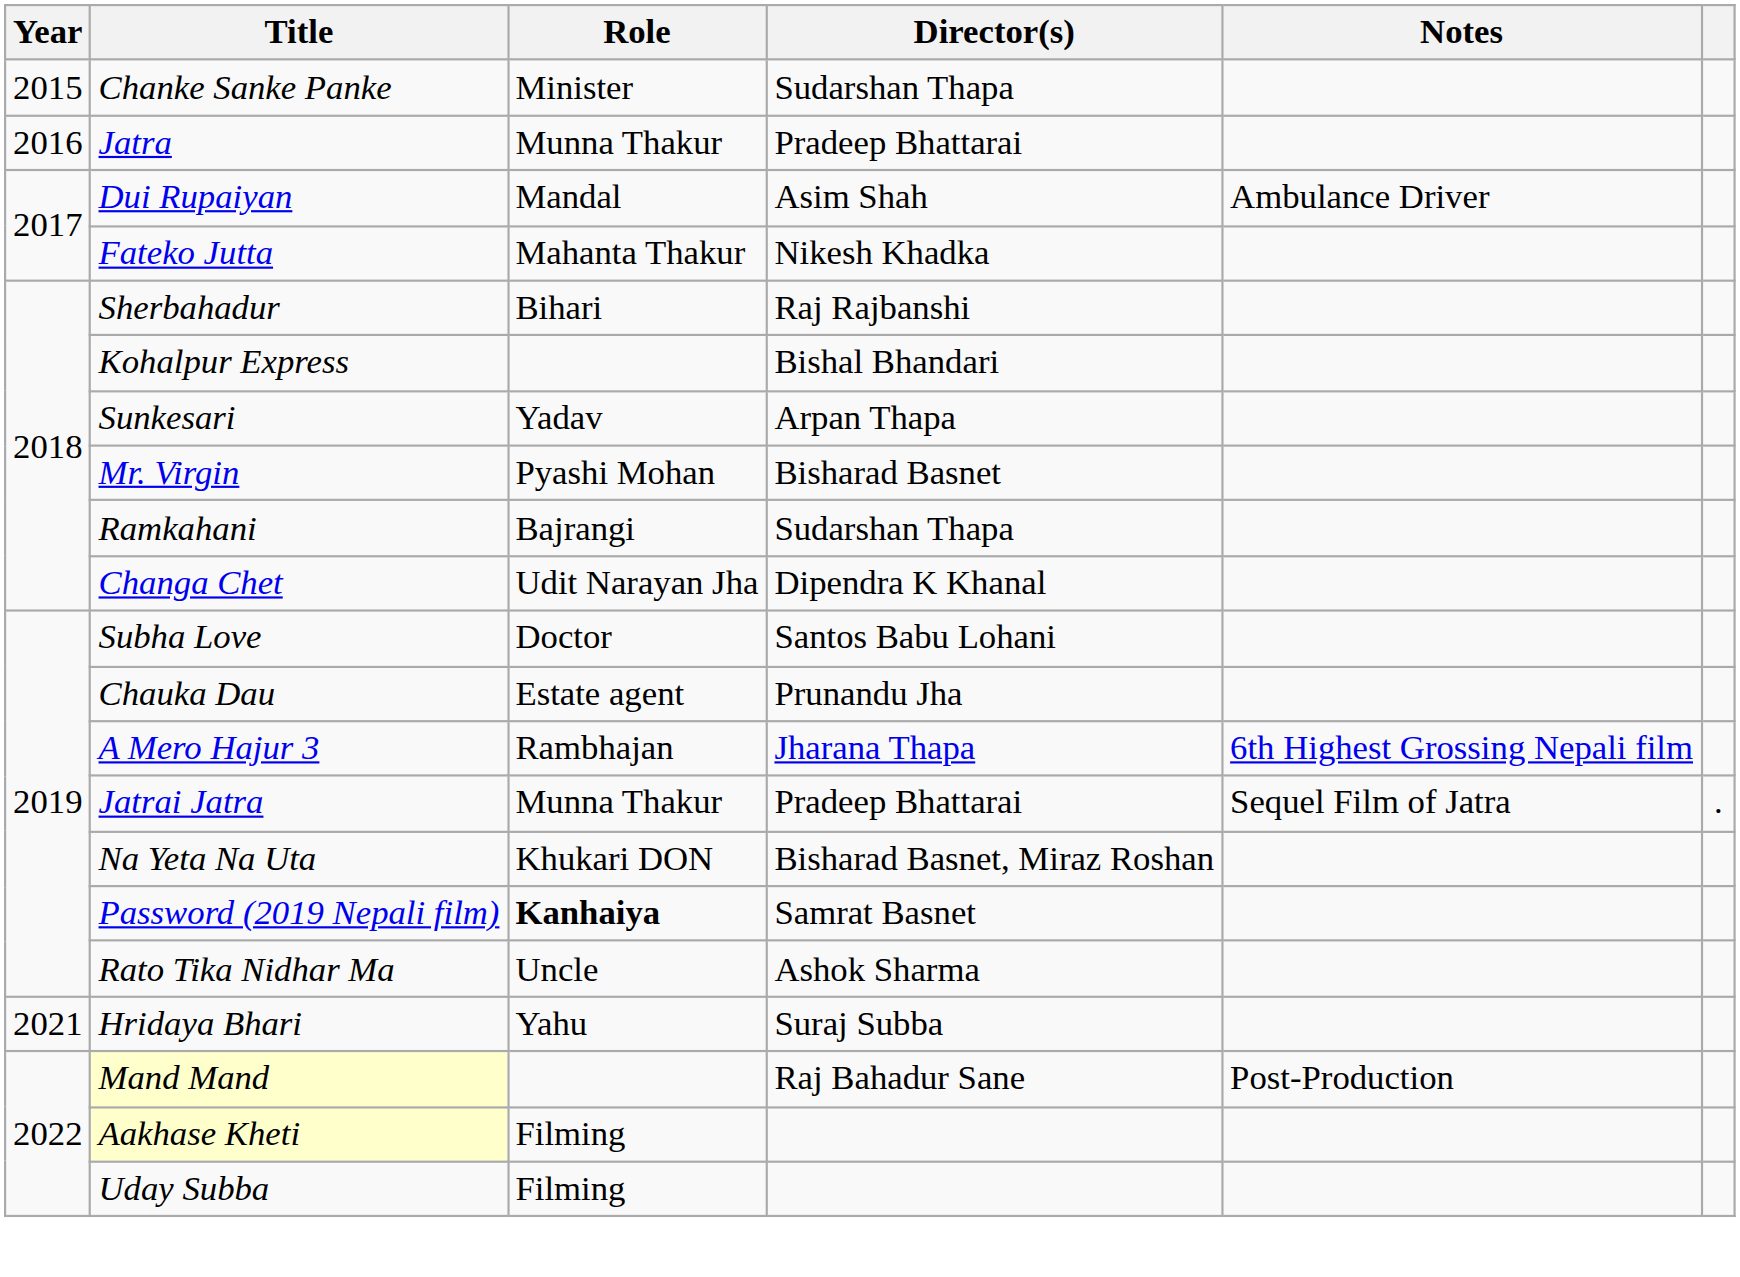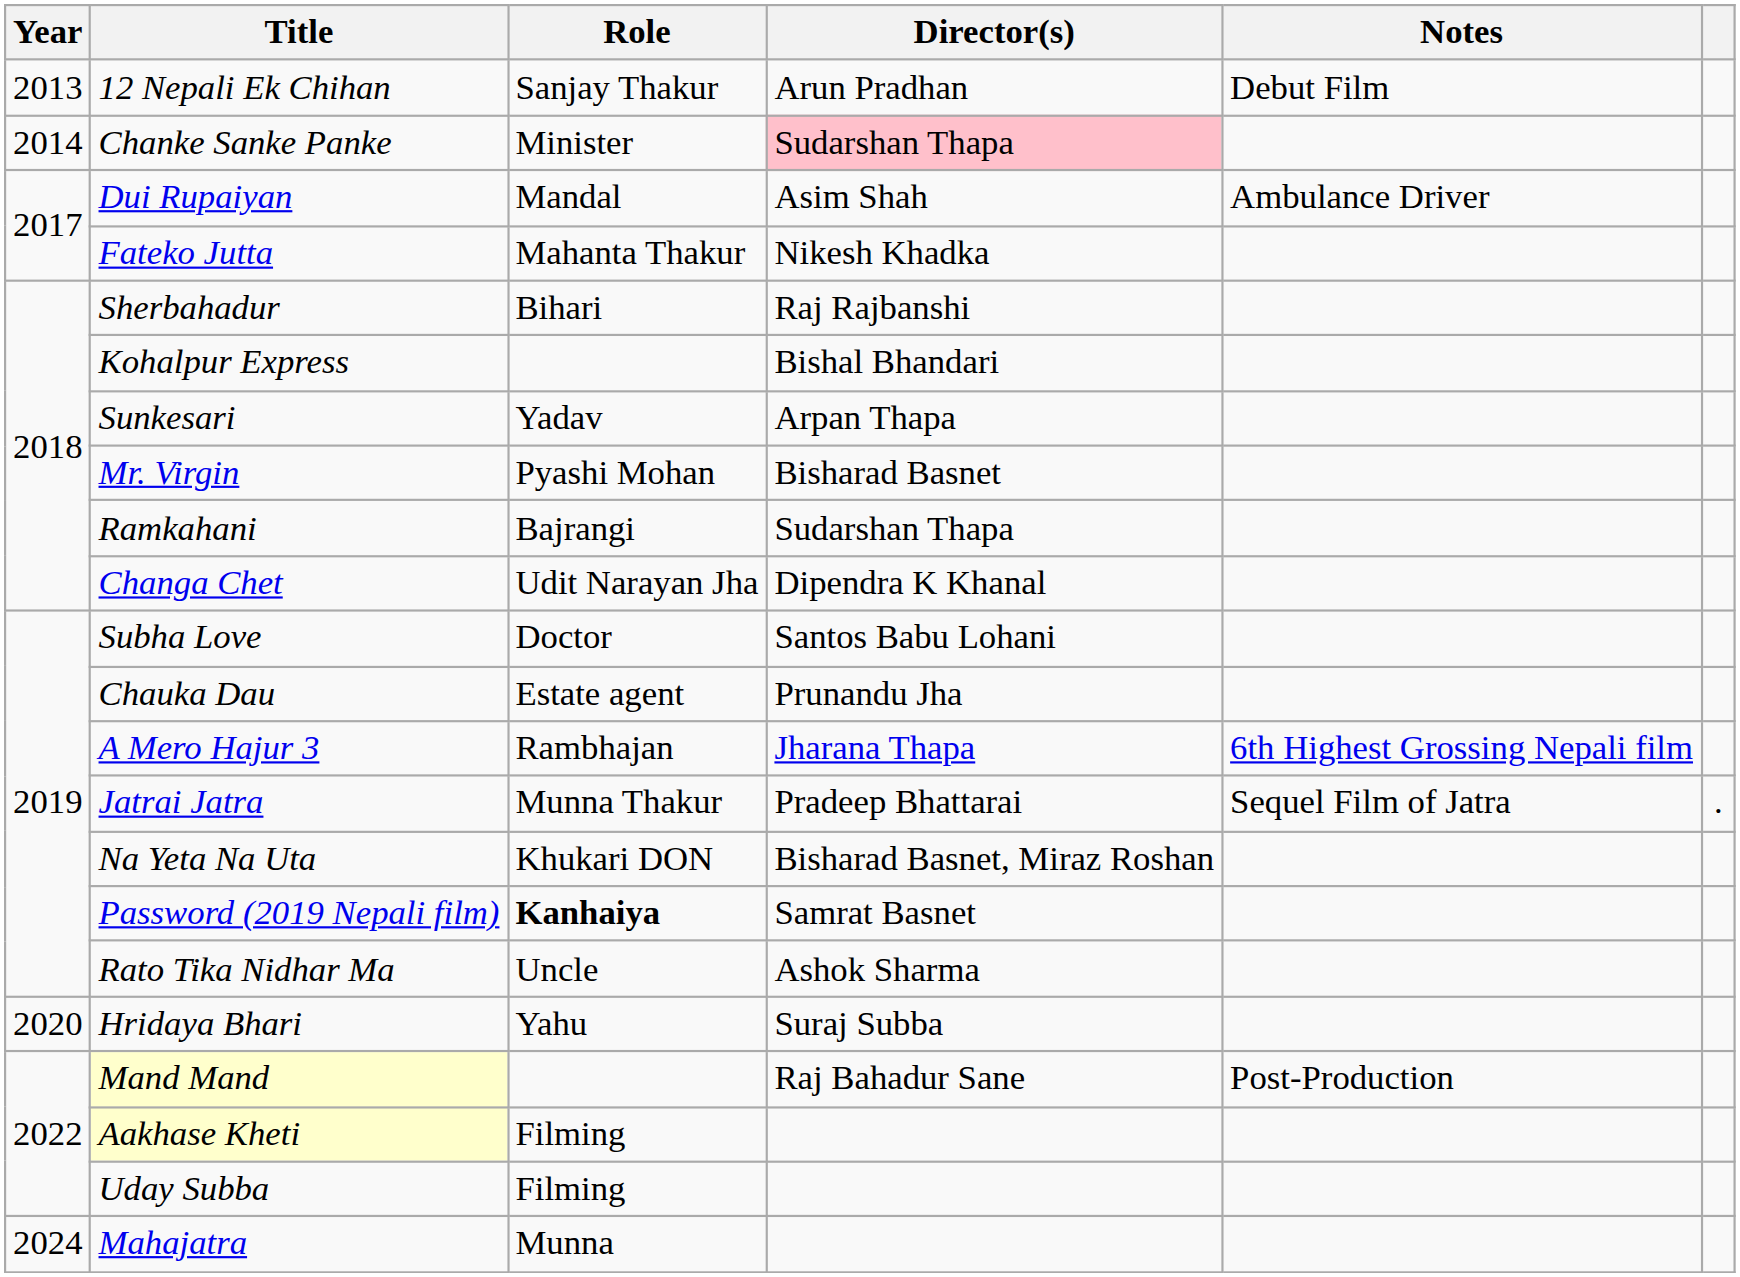+ row: 2013 | 12 Nepali Ek Chihan | Sanjay Thakur | Arun Pradhan | Debut Film
Chanke Sanke Panke | Year: 2015 -> 2014
Chanke Sanke Panke | Director(s): no background -> pink background
- row: 2016 | Jatra | Munna Thakur | Pradeep Bhattarai
Hridaya Bhari | Year: 2021 -> 2020
+ row: 2024 | Mahajatra | Munna
